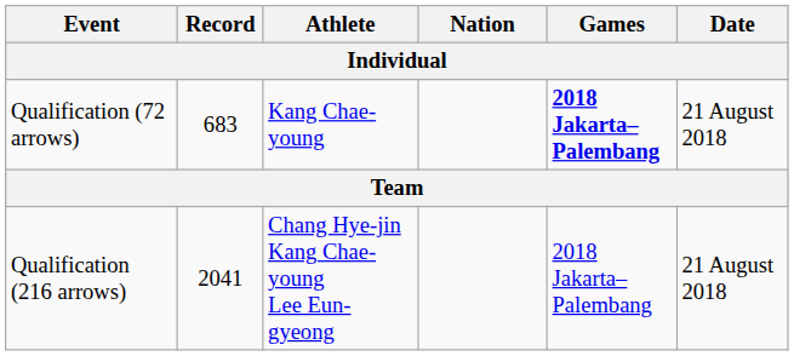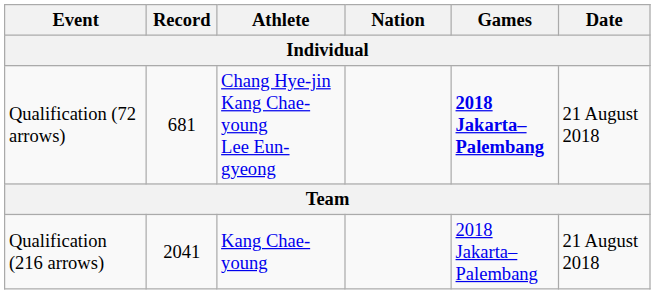Qualification (72 arrows) | Record: 683 -> 681
Qualification (72 arrows) | Athlete: Kang Chae-young -> Chang Hye-jin Kang Chae-young Lee Eun-gyeong
Qualification (216 arrows) | Athlete: Chang Hye-jin Kang Chae-young Lee Eun-gyeong -> Kang Chae-young
